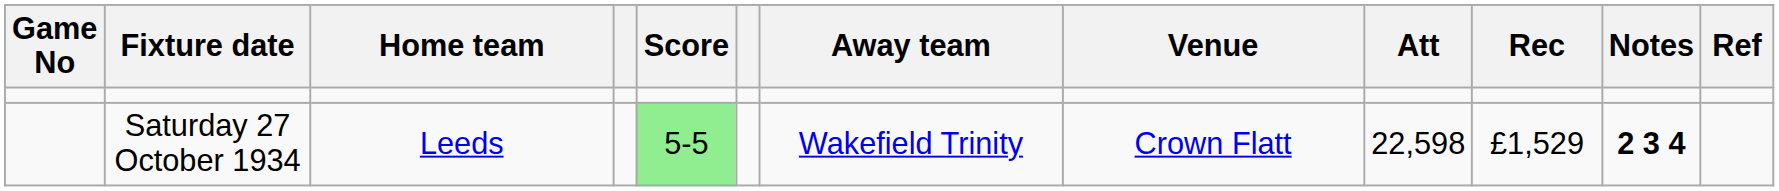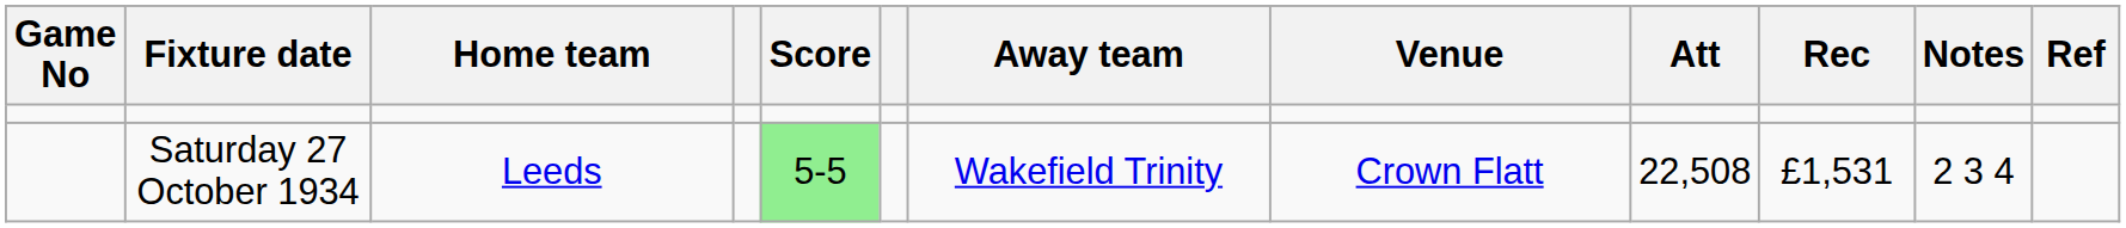Saturday 27 October 1934 | Att: 22,598 -> 22,508
Saturday 27 October 1934 | Rec: £1,529 -> £1,531
Saturday 27 October 1934 | Notes: bold -> normal
